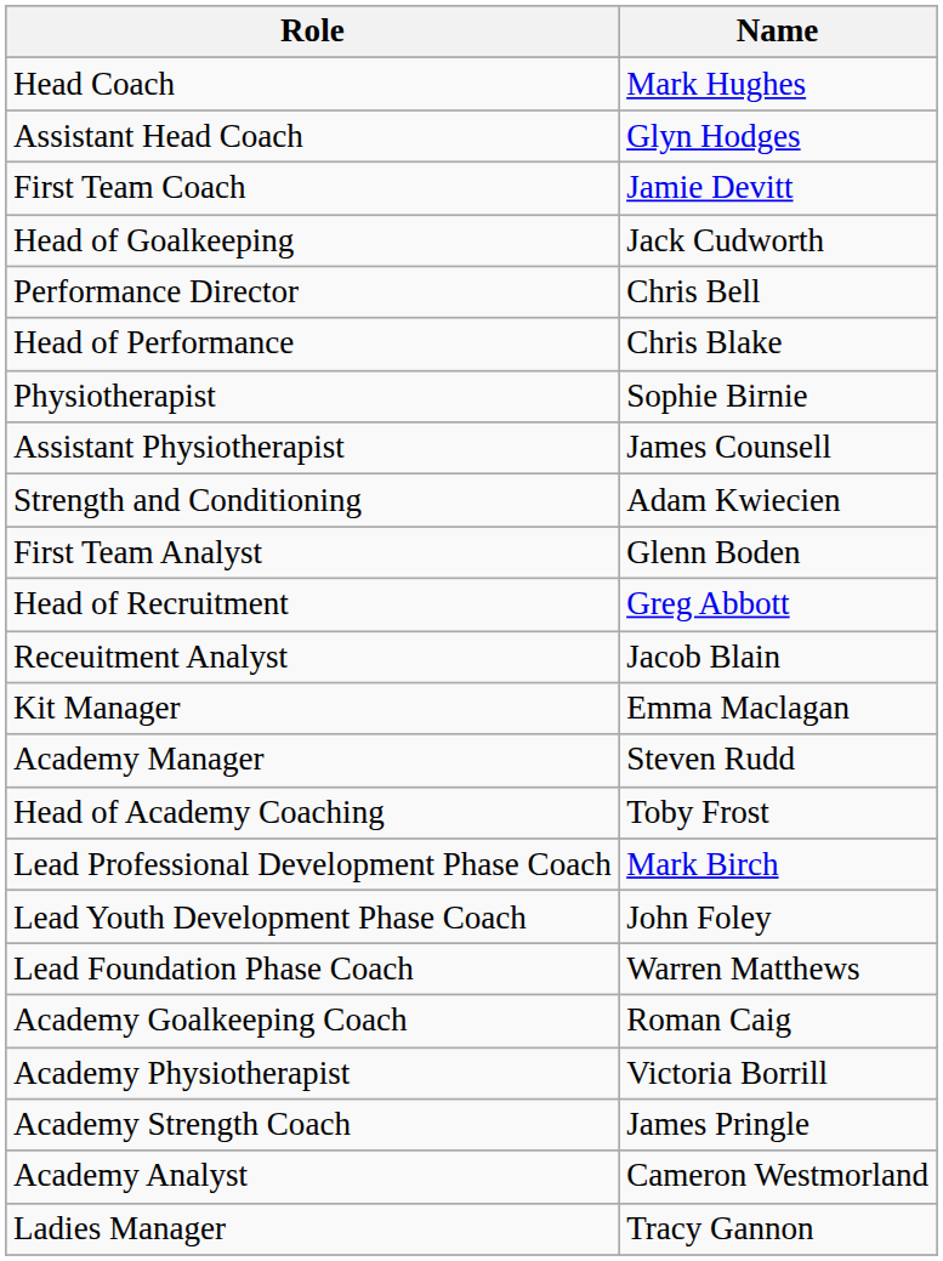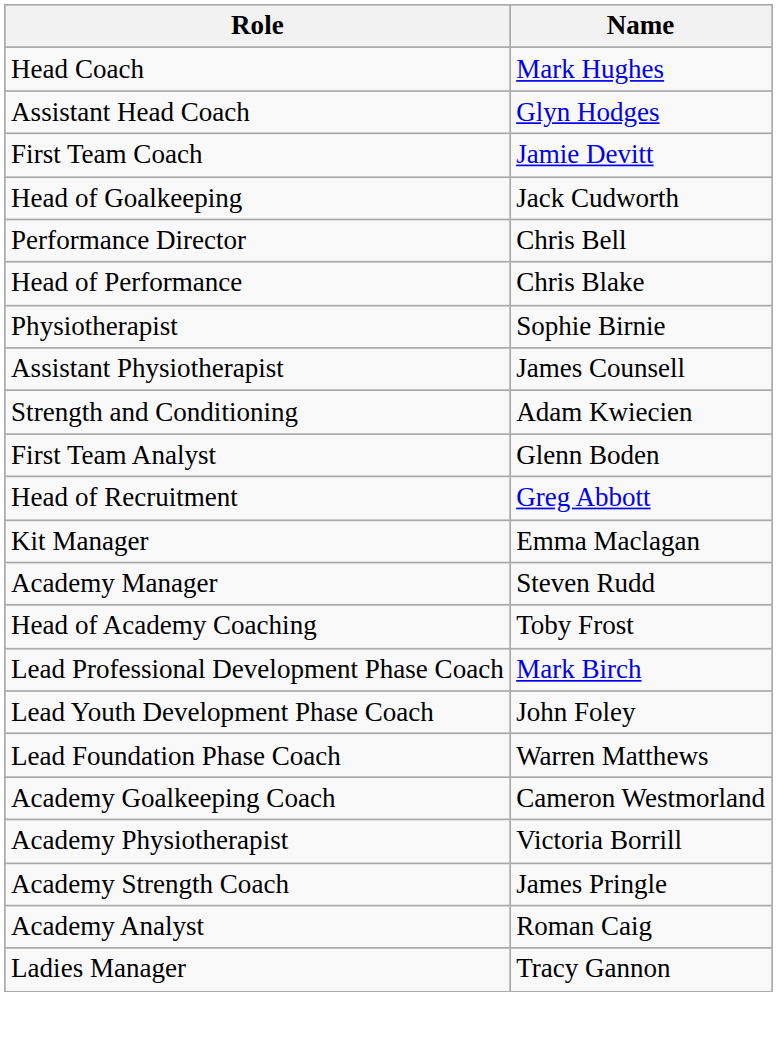- row: Receuitment Analyst | Jacob Blain
Academy Goalkeeping Coach | Name: Roman Caig -> Cameron Westmorland
Academy Analyst | Name: Cameron Westmorland -> Roman Caig
